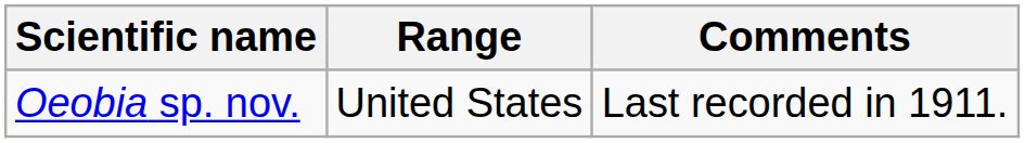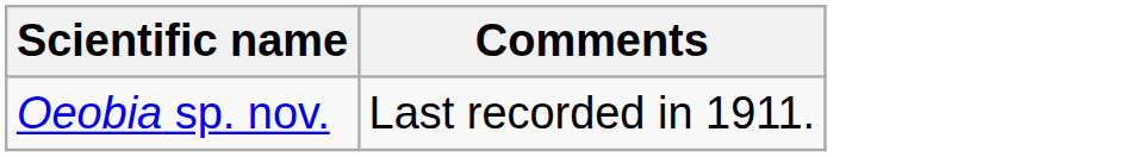- column: Range | United States
